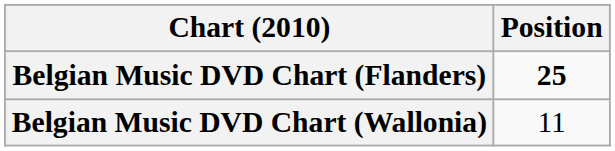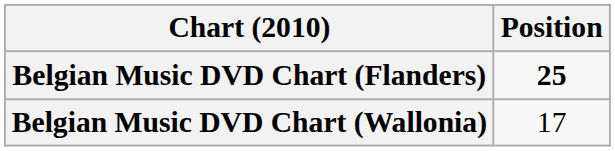Belgian Music DVD Chart (Wallonia) | Position: 11 -> 17
